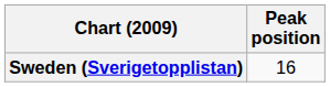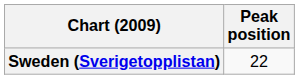Sweden (Sverigetopplistan) | Peak position: 16 -> 22
